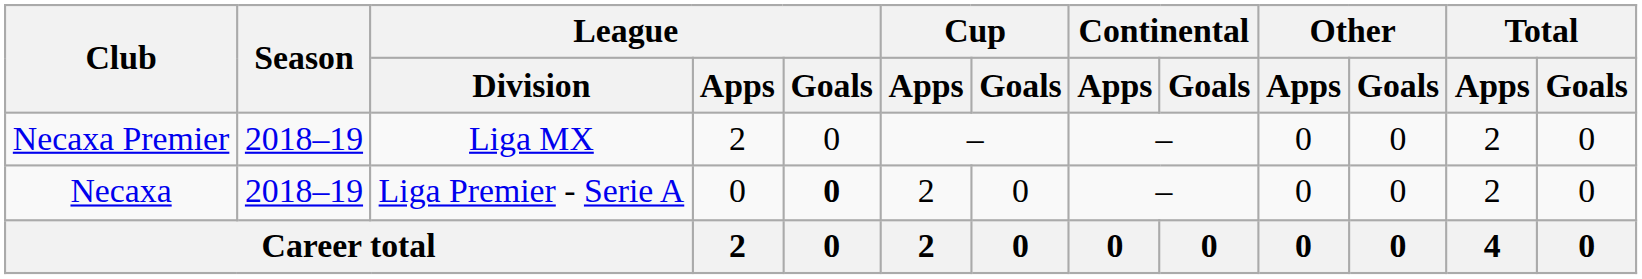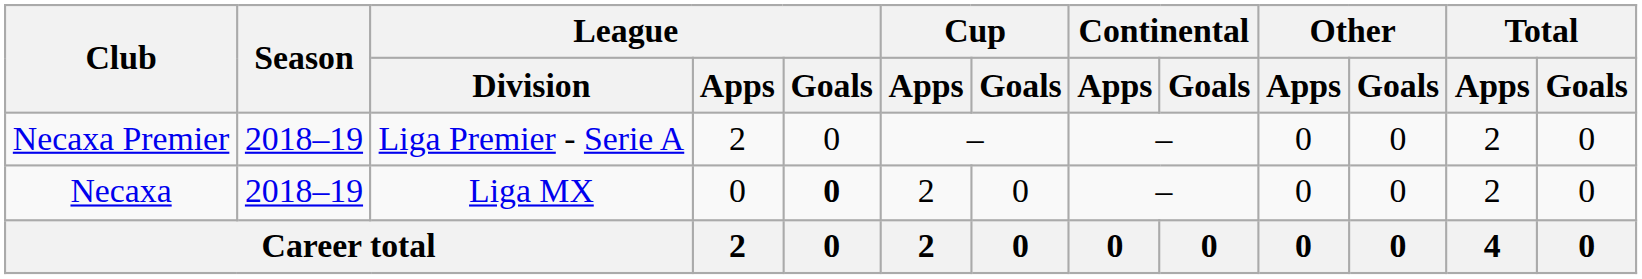Necaxa Premier | League / Division: Liga MX -> Liga Premier - Serie A
Necaxa | League / Division: Liga Premier - Serie A -> Liga MX
